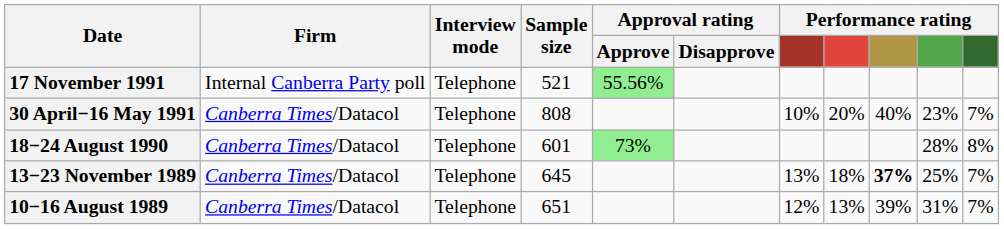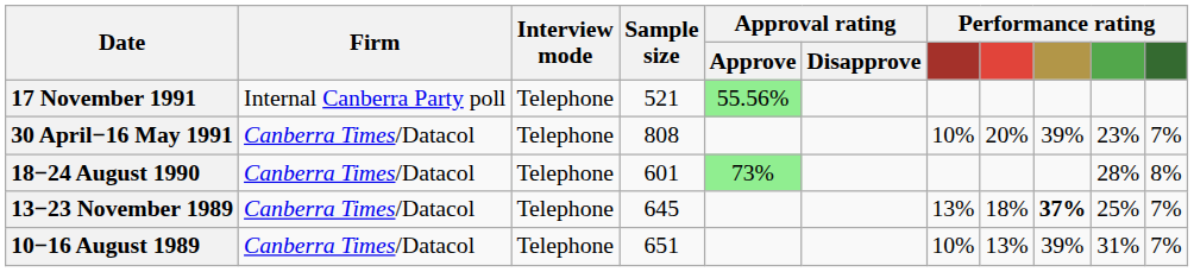30 April−16 May 1991 | column 9: 40% -> 39%
10−16 August 1989 | column 7: 12% -> 10%
